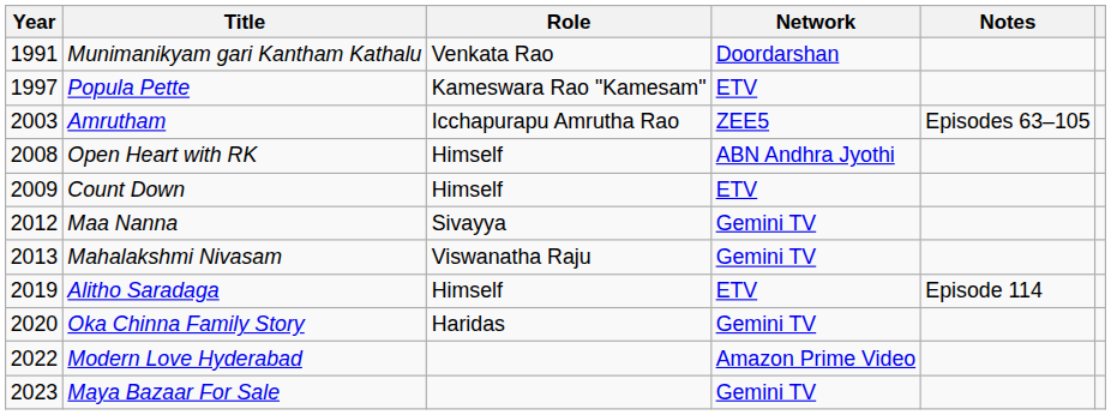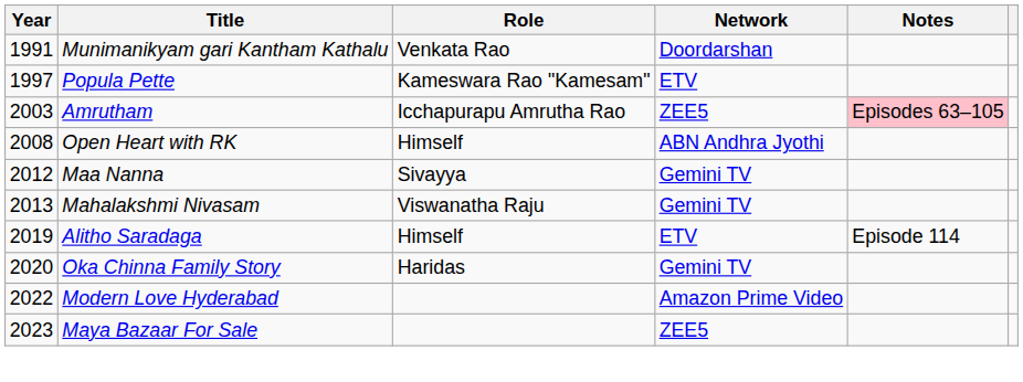Amrutham | Notes: no background -> pink background
- row: 2009 | Count Down | Himself | ETV
Maya Bazaar For Sale | Network: Gemini TV -> ZEE5
